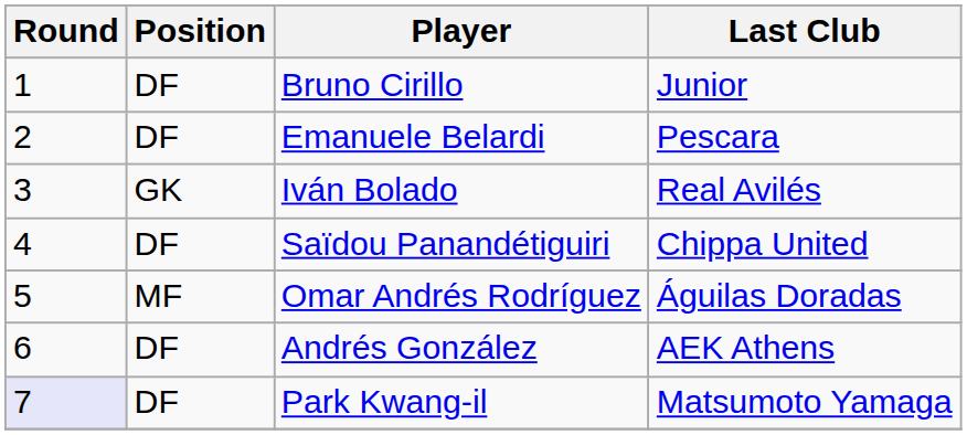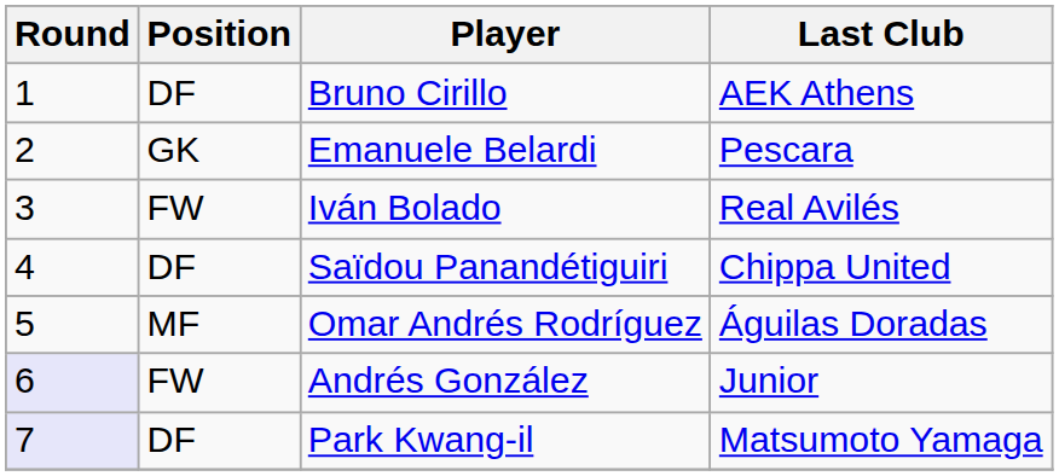Bruno Cirillo | Last Club: Junior -> AEK Athens
Emanuele Belardi | Position: DF -> GK
Iván Bolado | Position: GK -> FW
Andrés González | Round: no background -> lavender background
Andrés González | Position: DF -> FW
Andrés González | Last Club: AEK Athens -> Junior
